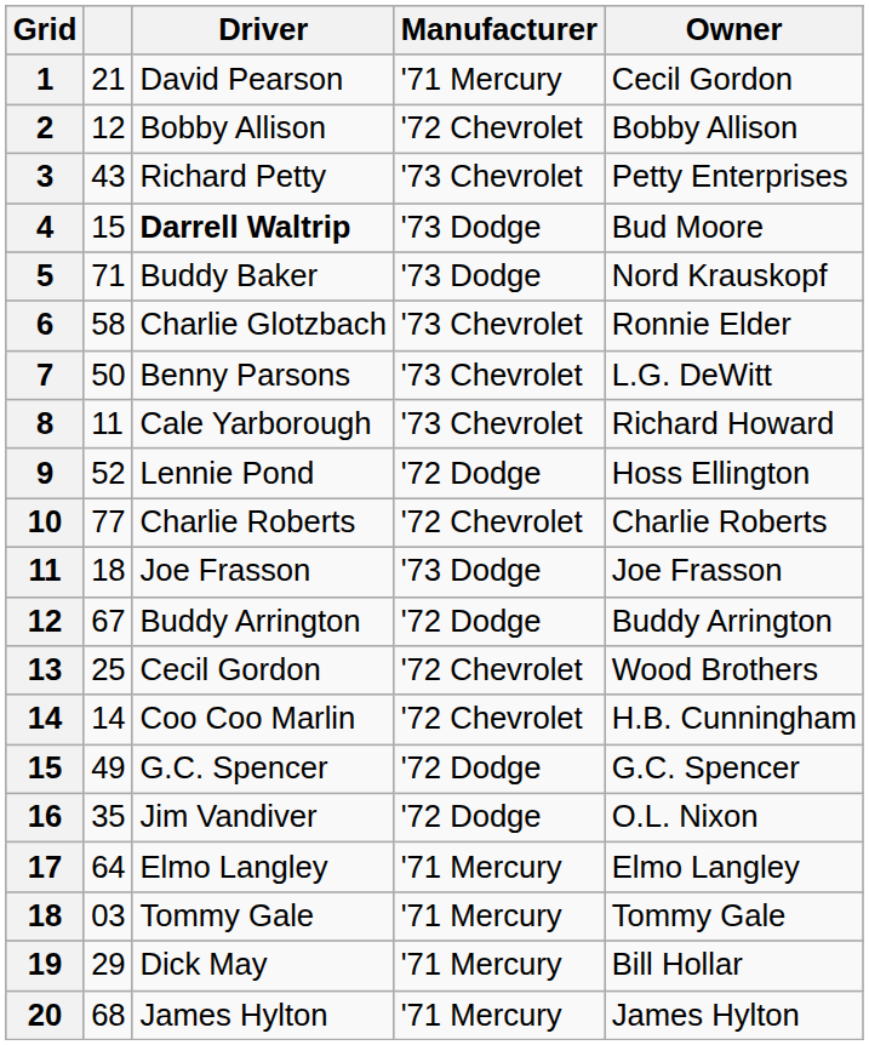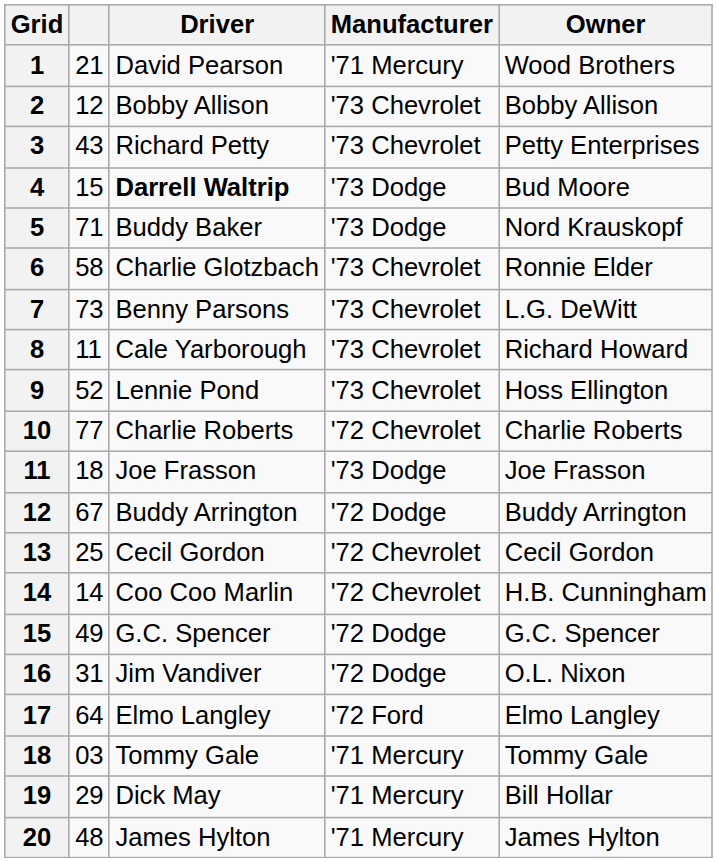1 | Owner: Cecil Gordon -> Wood Brothers
2 | Manufacturer: '72 Chevrolet -> '73 Chevrolet
7 | column 2: 50 -> 73
9 | Manufacturer: '72 Dodge -> '73 Chevrolet
13 | Owner: Wood Brothers -> Cecil Gordon
16 | column 2: 35 -> 31
17 | Manufacturer: '71 Mercury -> '72 Ford
20 | column 2: 68 -> 48
